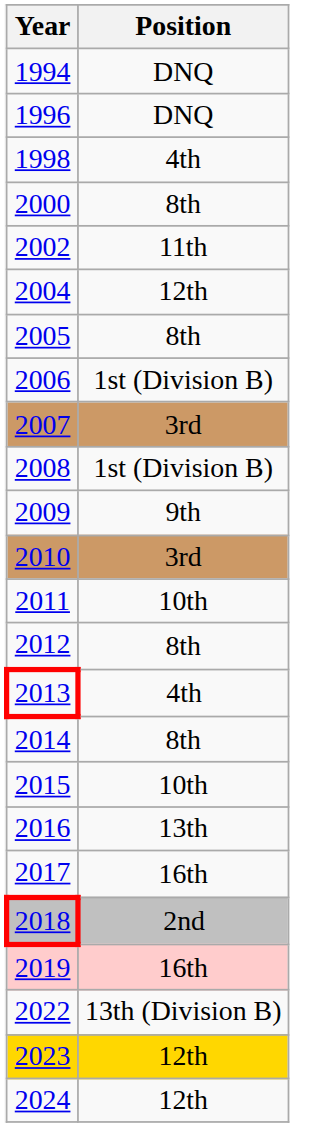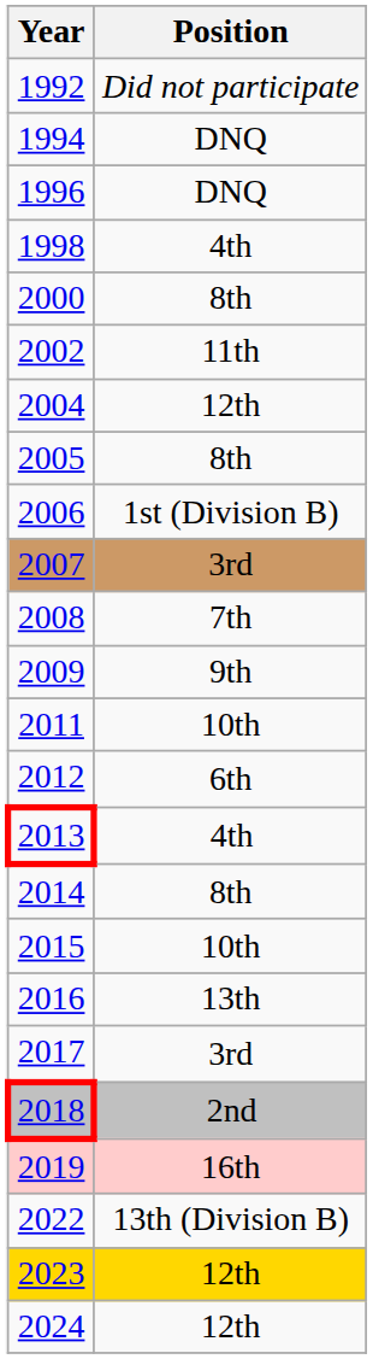+ row: 1992 | Did not participate
2008 | Position: 1st (Division B) -> 7th
- row: 2010 | 3rd
2012 | Position: 8th -> 6th
2017 | Position: 16th -> 3rd
